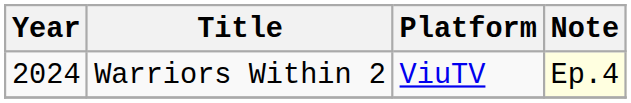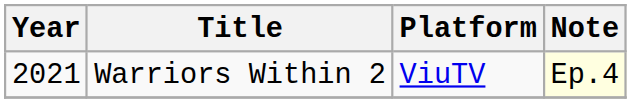Warriors Within 2 | Year: 2024 -> 2021
